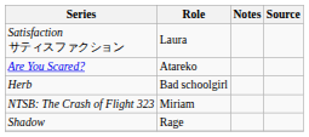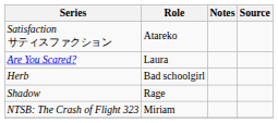Satisfaction サティスファクション | Role: Laura -> Atareko
Are You Scared? | Role: Atareko -> Laura
rows swapped: Shadow <-> NTSB: The Crash of Flight 323
